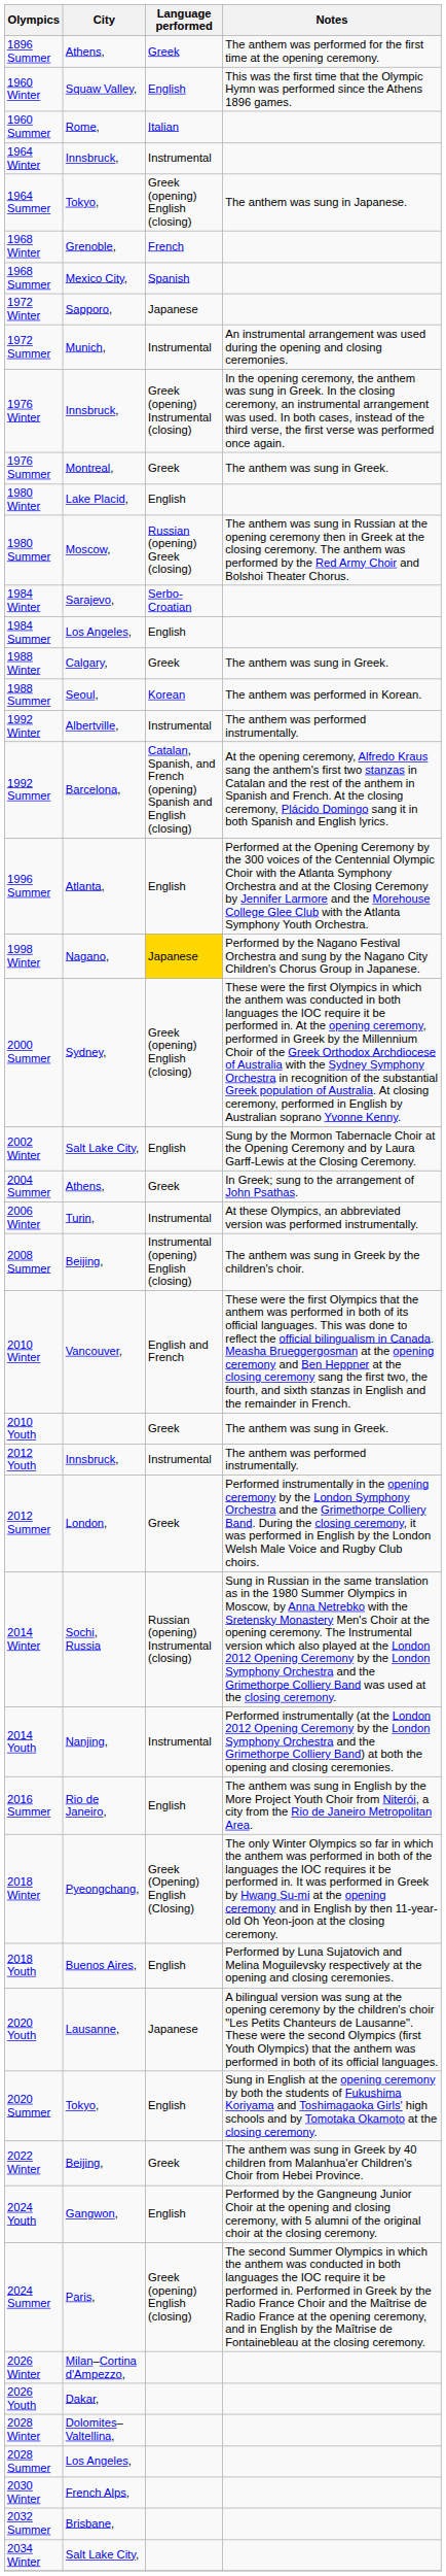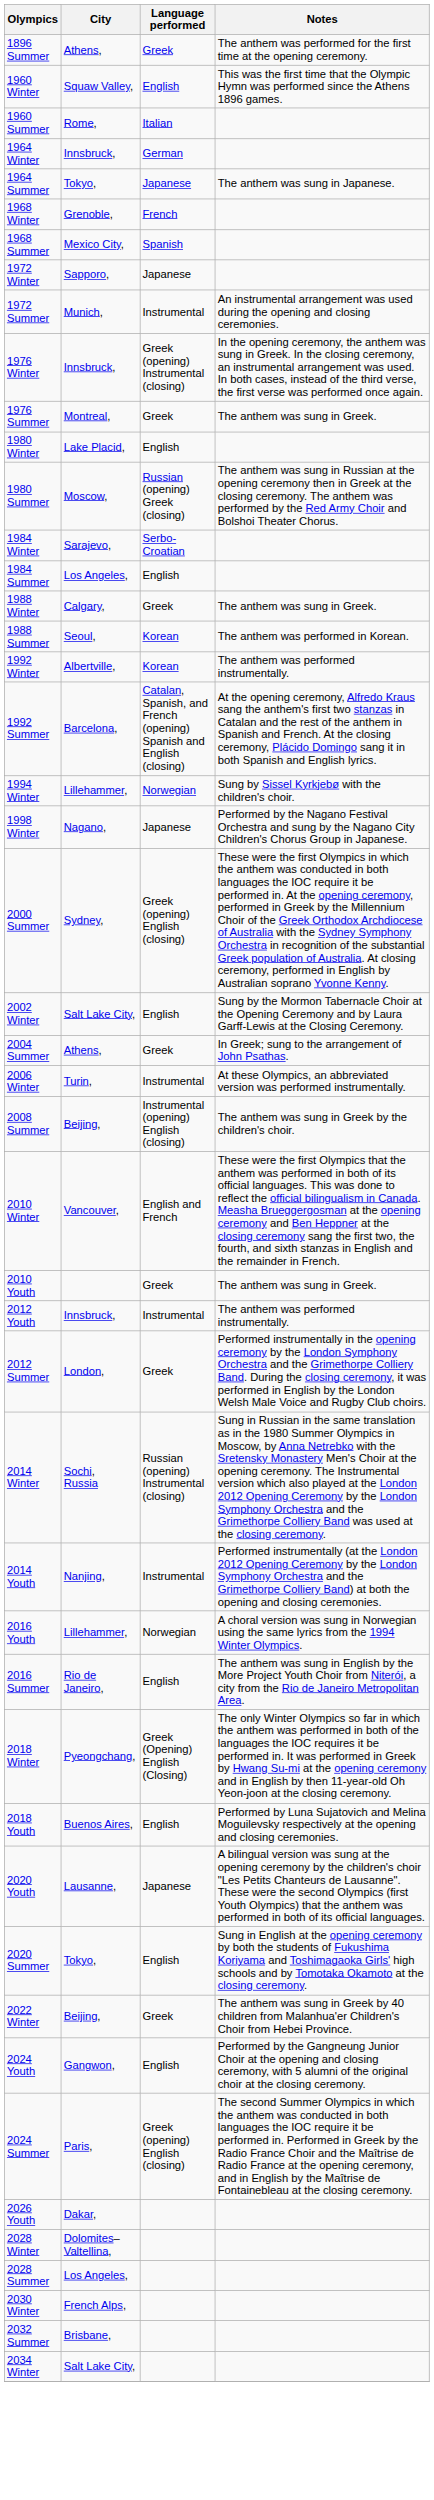1964 Winter | Language performed: Instrumental -> German
1964 Summer | Language performed: Greek (opening) English (closing) -> Japanese
1992 Winter | Language performed: Instrumental -> Korean
+ row: 1994 Winter | Lillehammer, | Norwegian | Sung by Sissel Kyrkjebø with the children's choir.
- row: 1996 Summer | Atlanta, | English | Performed at the Opening Ceremony by the 300 voices of the Centennial Olympic Choir with the Atlanta Symphony Orchestra and at the Closing Ceremony by Jennifer Larmore and the Morehouse College Glee Club with the Atlanta Symphony Youth Orchestra.
1998 Winter | Language performed: gold background -> no background
+ row: 2016 Youth | Lillehammer, | Norwegian | A choral version was sung in Norwegian using the same lyrics from the 1994 Winter Olympics.
- row: 2026 Winter | Milan–Cortina d'Ampezzo,
